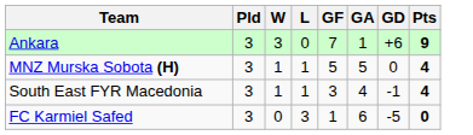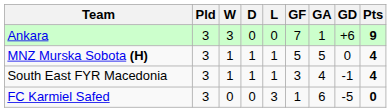+ column: D | 0 | 1 | 1 | 0
